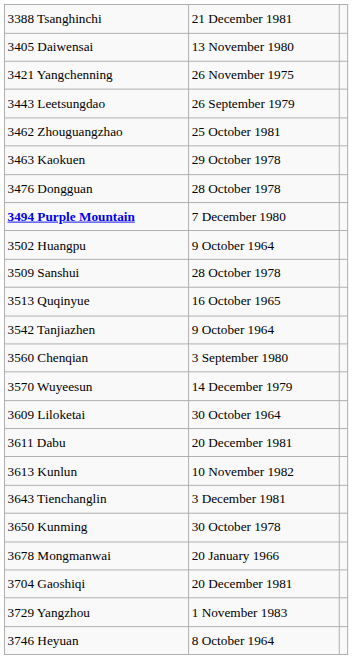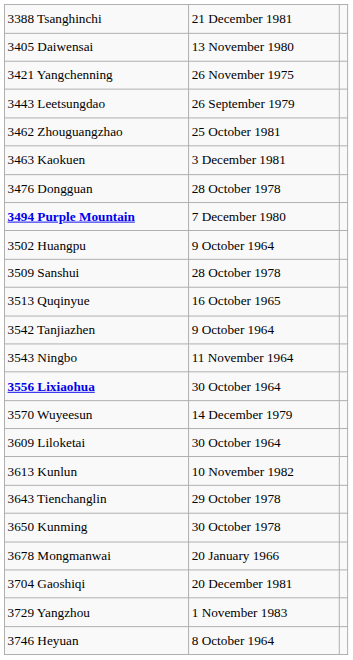3463 Kaokuen | column 2: 29 October 1978 -> 3 December 1981
+ row: 3543 Ningbo | 11 November 1964
+ row: 3556 Lixiaohua | 30 October 1964
- row: 3560 Chenqian | 3 September 1980
- row: 3611 Dabu | 20 December 1981
3643 Tienchanglin | column 2: 3 December 1981 -> 29 October 1978
